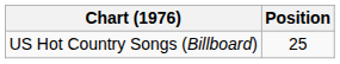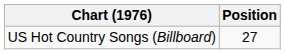US Hot Country Songs (Billboard) | Position: 25 -> 27
